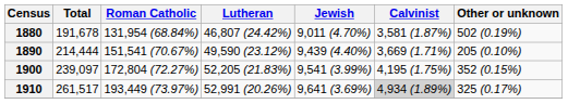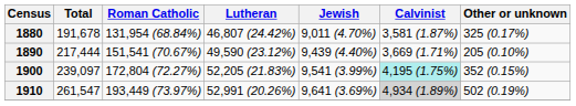1880 | Other or unknown: 502 (0.19%) -> 325 (0.17%)
1890 | Total: 214,444 -> 217,444
1900 | Calvinist: no background -> paleturquoise background
1910 | Total: 261,517 -> 261,547
1910 | Other or unknown: 325 (0.17%) -> 502 (0.19%)
